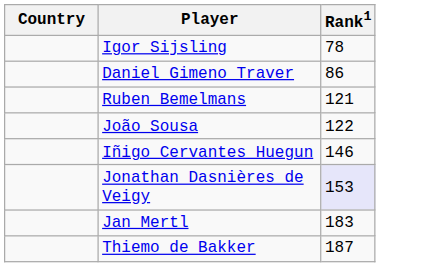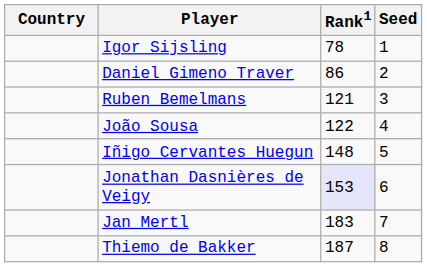+ column: Seed | 1 | 2 | 3 | 4 | 5 | 6 | 7 | 8
Iñigo Cervantes Huegun | Rank1: 146 -> 148
